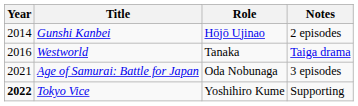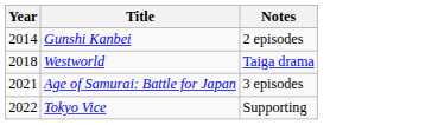- column: Role | Hōjō Ujinao | Tanaka | Oda Nobunaga | Yoshihiro Kume
Westworld | Year: 2016 -> 2018
Tokyo Vice | Year: bold -> normal
